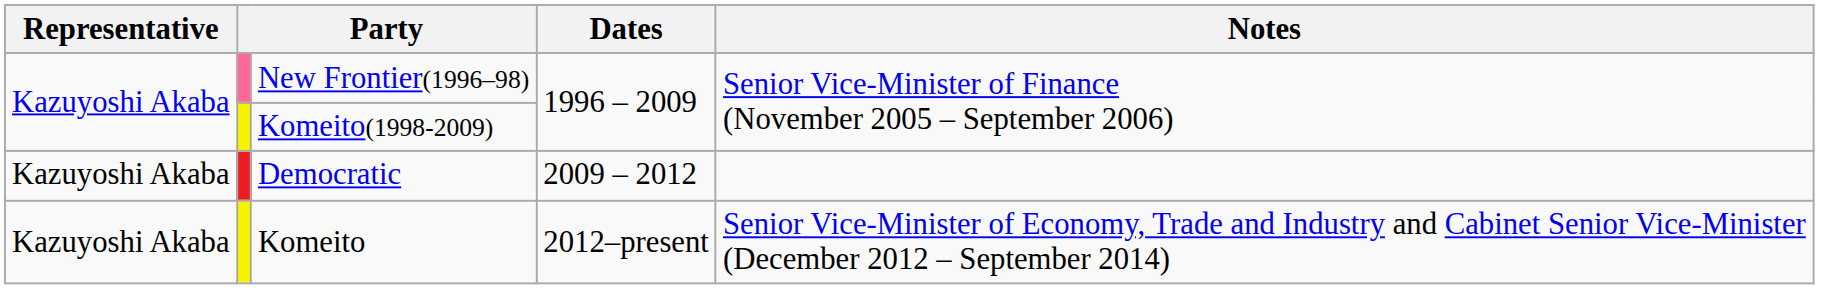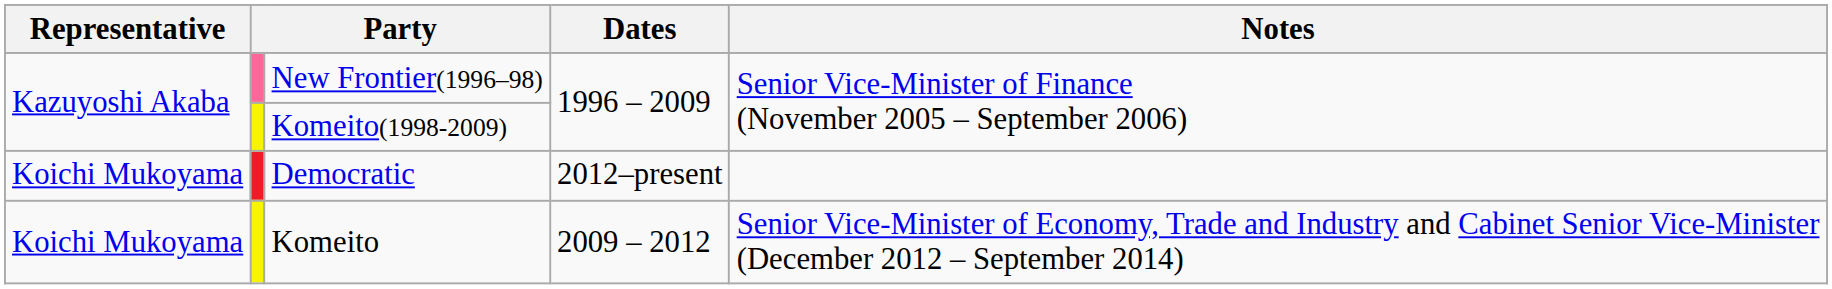Democratic | Representative: Kazuyoshi Akaba -> Koichi Mukoyama
Democratic | Dates: 2009 – 2012 -> 2012–present
Komeito | Representative: Kazuyoshi Akaba -> Koichi Mukoyama
Komeito | Dates: 2012–present -> 2009 – 2012
